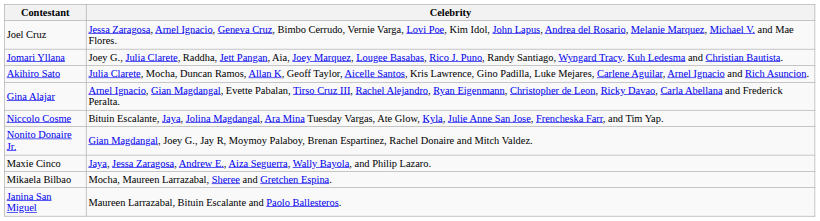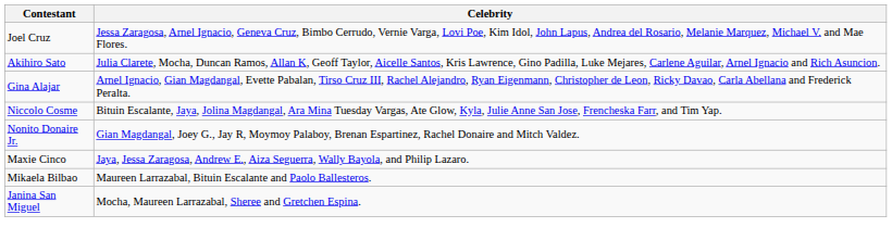- row: Jomari Yllana | Joey G., Julia Clarete, Raddha, Jett Pangan, Aia, Joey Marquez, Lougee Basabas, Rico J. Puno, Randy Santiago, Wyngard Tracy. Kuh Ledesma and Christian Bautista.
Mikaela Bilbao | Celebrity: Mocha, Maureen Larrazabal, Sheree and Gretchen Espina. -> Maureen Larrazabal, Bituin Escalante and Paolo Ballesteros.
Janina San Miguel | Celebrity: Maureen Larrazabal, Bituin Escalante and Paolo Ballesteros. -> Mocha, Maureen Larrazabal, Sheree and Gretchen Espina.
